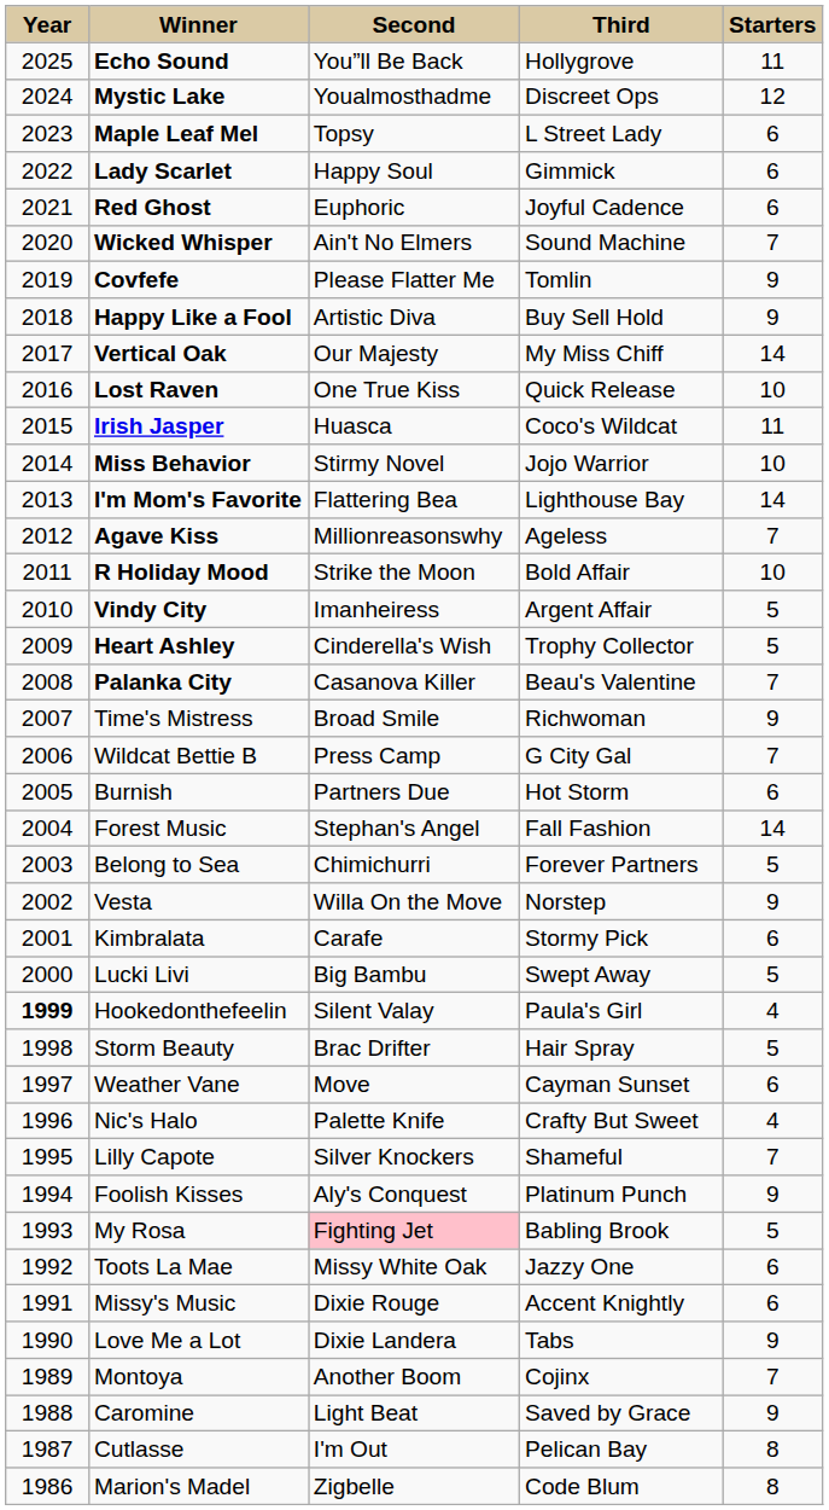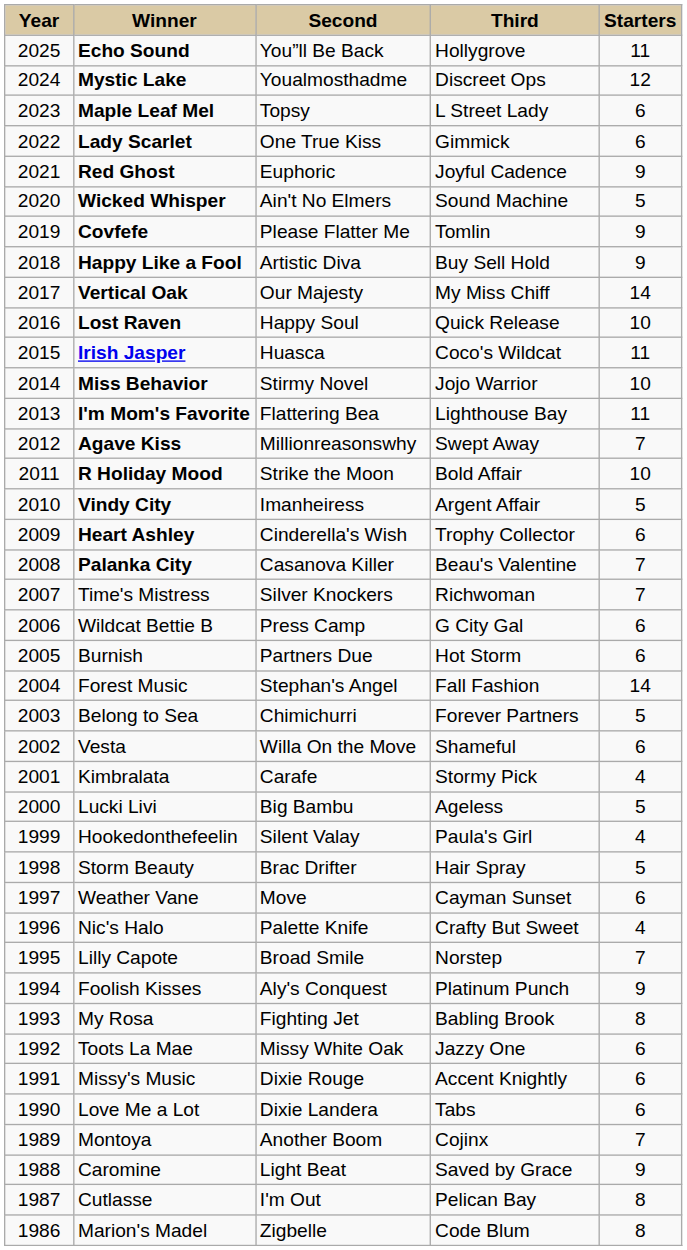Lady Scarlet | column 3: Happy Soul -> One True Kiss
Red Ghost | column 5: 6 -> 9
Wicked Whisper | column 5: 7 -> 5
Lost Raven | column 3: One True Kiss -> Happy Soul
I'm Mom's Favorite | column 5: 14 -> 11
Agave Kiss | column 4: Ageless -> Swept Away
Heart Ashley | column 5: 5 -> 6
Time's Mistress | column 3: Broad Smile -> Silver Knockers
Time's Mistress | column 5: 9 -> 7
Wildcat Bettie B | column 5: 7 -> 6
Vesta | column 4: Norstep -> Shameful
Vesta | column 5: 9 -> 6
Kimbralata | column 5: 6 -> 4
Lucki Livi | column 4: Swept Away -> Ageless
Hookedonthefeelin | column 1: bold -> normal
Lilly Capote | column 3: Silver Knockers -> Broad Smile
Lilly Capote | column 4: Shameful -> Norstep
My Rosa | column 3: pink background -> no background
My Rosa | column 5: 5 -> 8
Love Me a Lot | column 5: 9 -> 6
